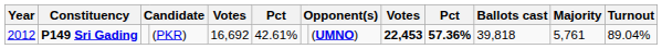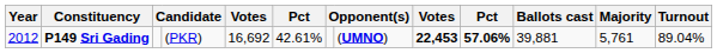P149 Sri Gading | column 10: 57.36% -> 57.06%
P149 Sri Gading | Ballots cast: 39,818 -> 39,881
